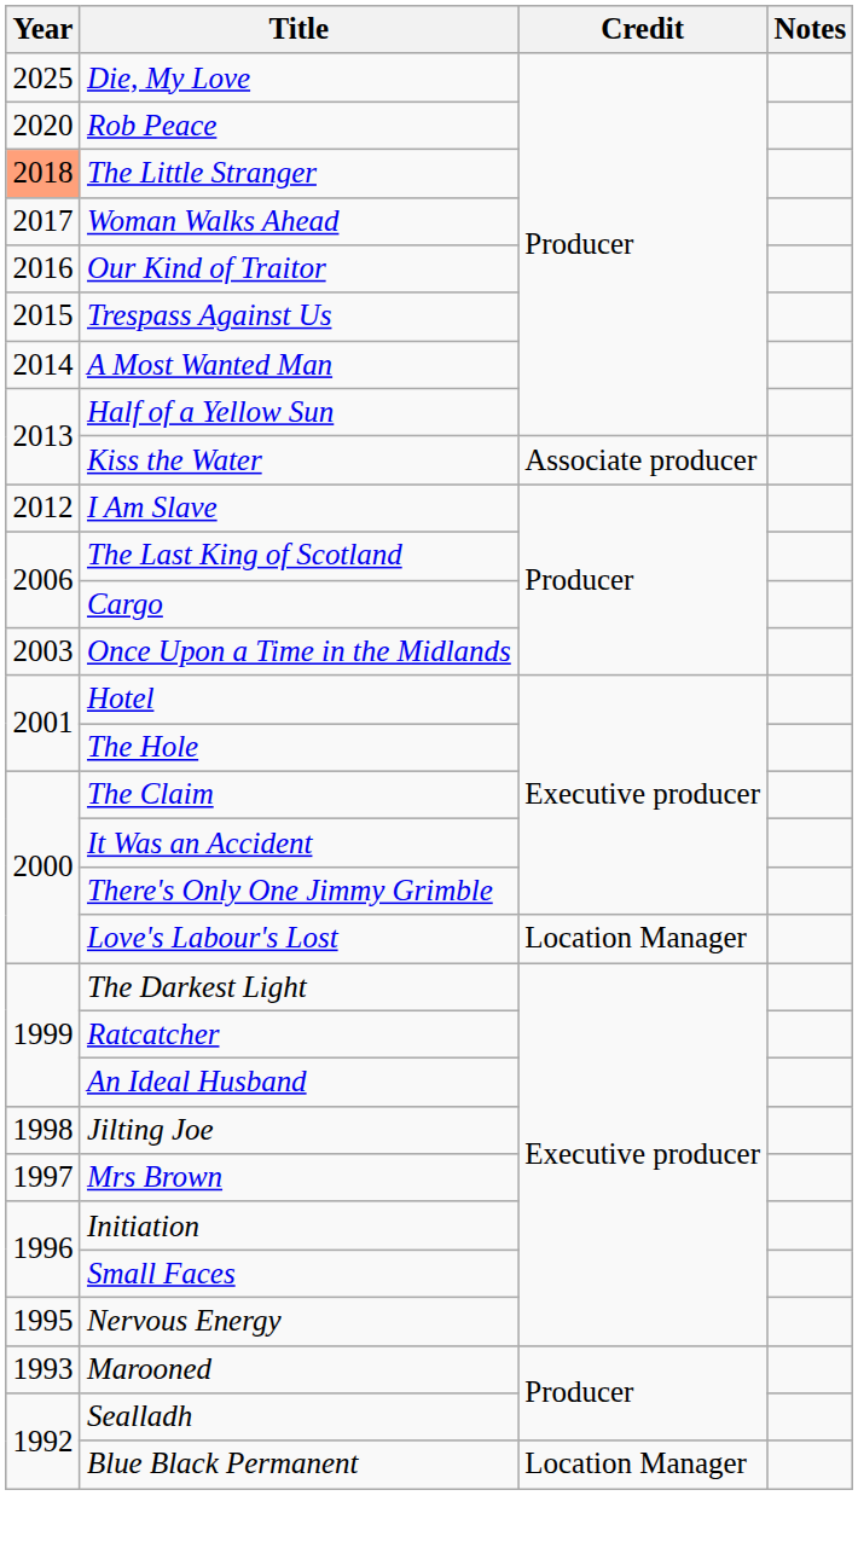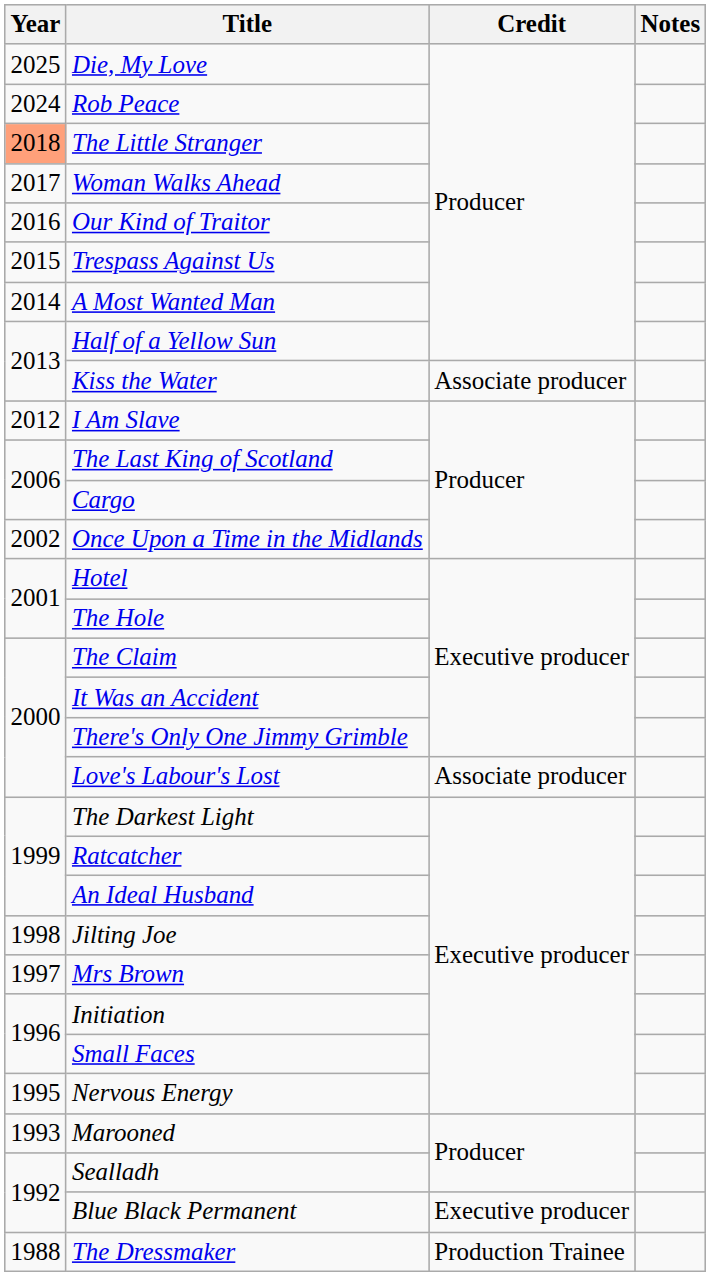Rob Peace | Year: 2020 -> 2024
Once Upon a Time in the Midlands | Year: 2003 -> 2002
Love's Labour's Lost | Credit: Location Manager -> Associate producer
Blue Black Permanent | Credit: Location Manager -> Executive producer
+ row: 1988 | The Dressmaker | Production Trainee
